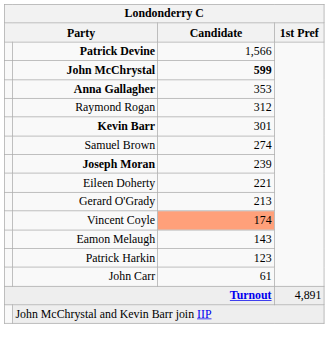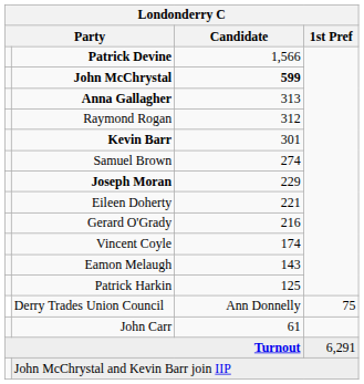Anna Gallagher | Candidate: 353 -> 313
Joseph Moran | Candidate: 239 -> 229
Gerard O'Grady | Candidate: 213 -> 216
Vincent Coyle | Candidate: lightsalmon background -> no background
Patrick Harkin | Candidate: 123 -> 125
+ row: Derry Trades Union Council | Ann Donnelly | 75
Turnout | 1st Pref: 4,891 -> 6,291
